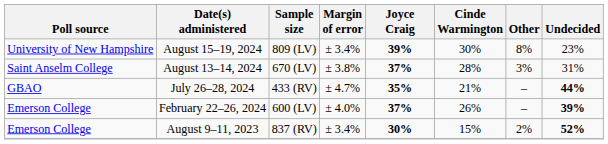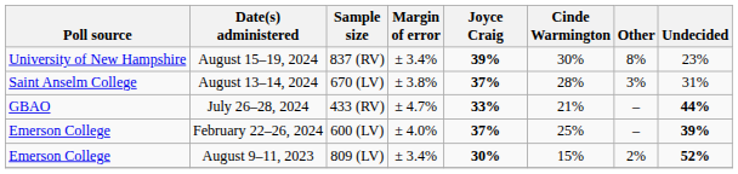August 15–19, 2024 | Sample size: 809 (LV) -> 837 (RV)
July 26–28, 2024 | Joyce Craig: 35% -> 33%
February 22–26, 2024 | Cinde Warmington: 26% -> 25%
August 9–11, 2023 | Sample size: 837 (RV) -> 809 (LV)
